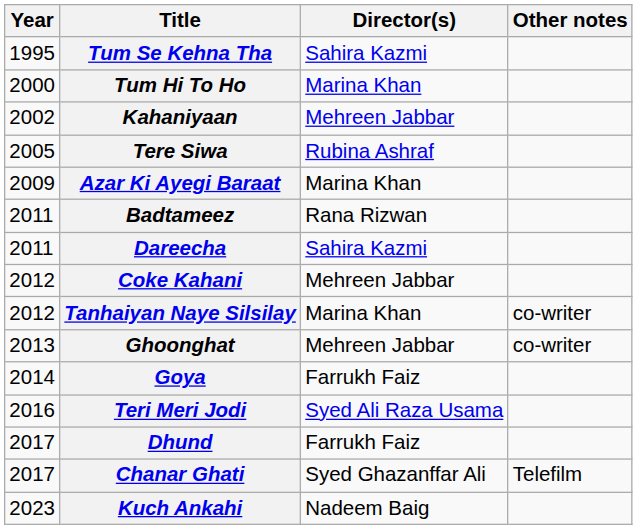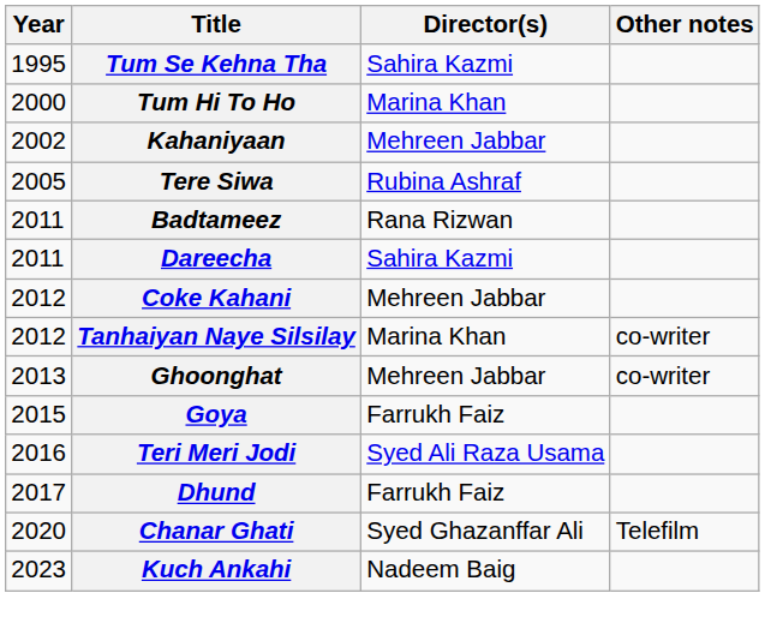- row: 2009 | Azar Ki Ayegi Baraat | Marina Khan
Goya | Year: 2014 -> 2015
Chanar Ghati | Year: 2017 -> 2020
